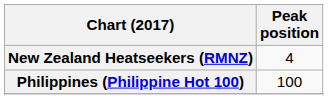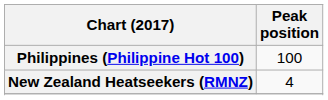rows swapped: New Zealand Heatseekers (RMNZ) <-> Philippines (Philippine Hot 100)
